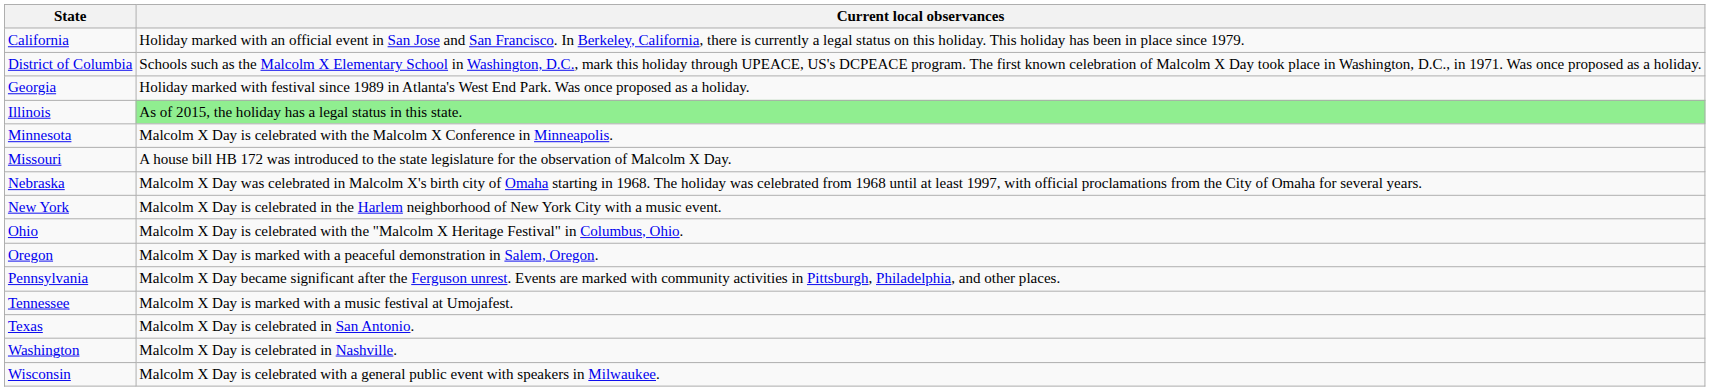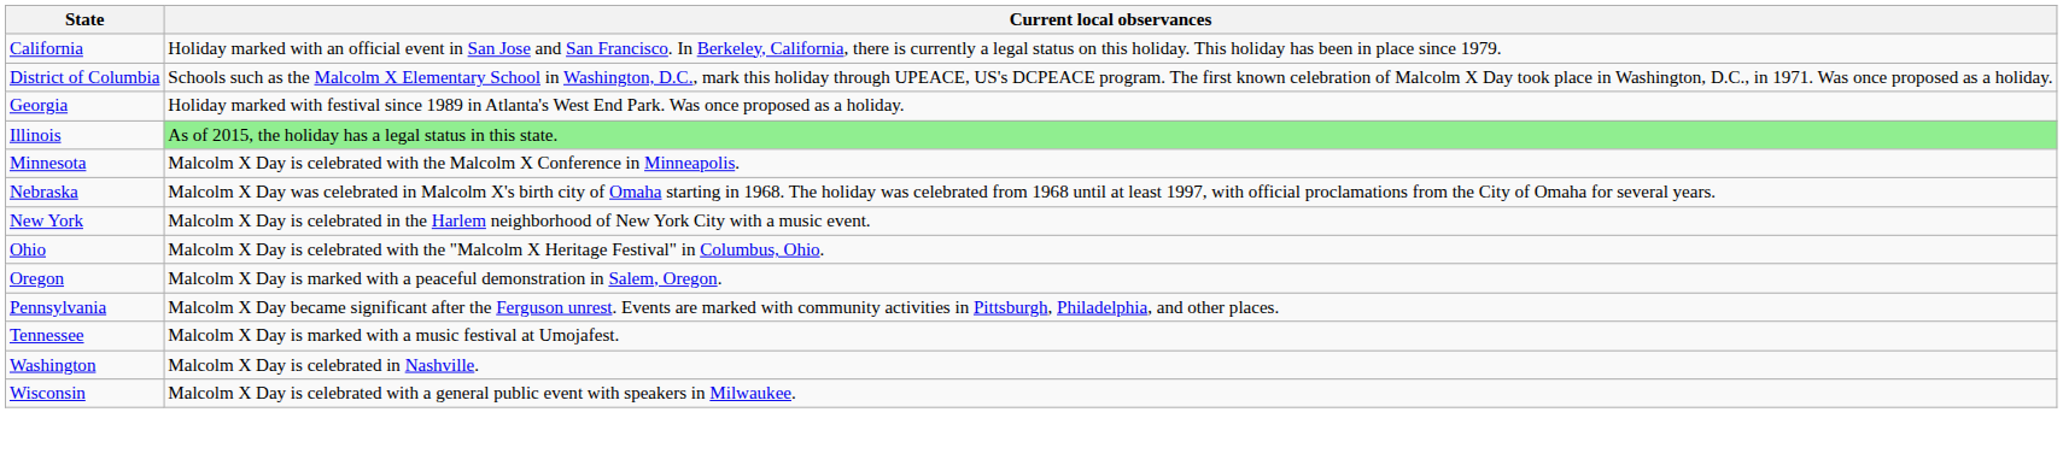- row: Missouri | A house bill HB 172 was introduced to the state legislature for the observation of Malcolm X Day.
- row: Texas | Malcolm X Day is celebrated in San Antonio.
